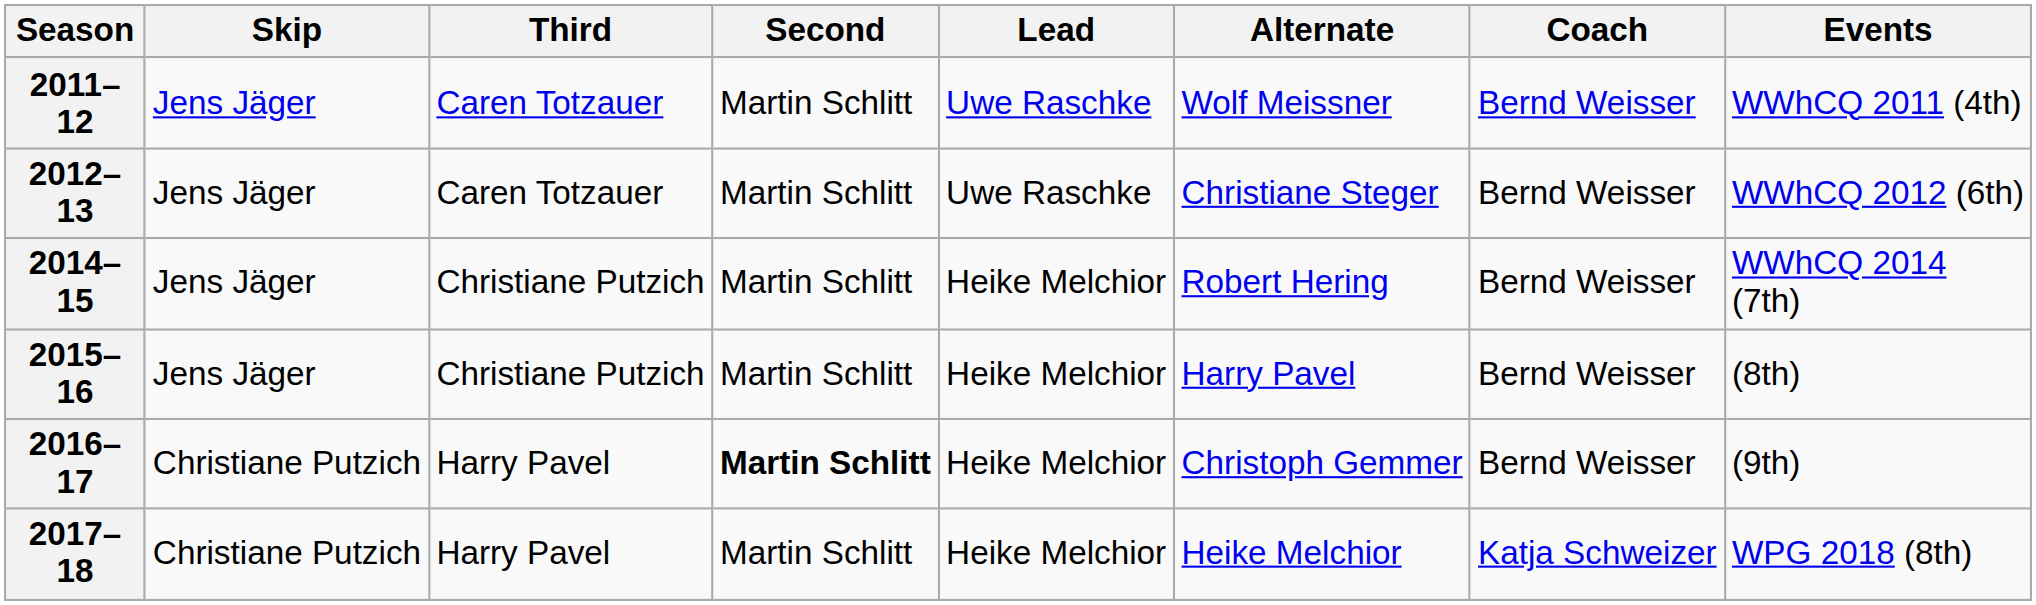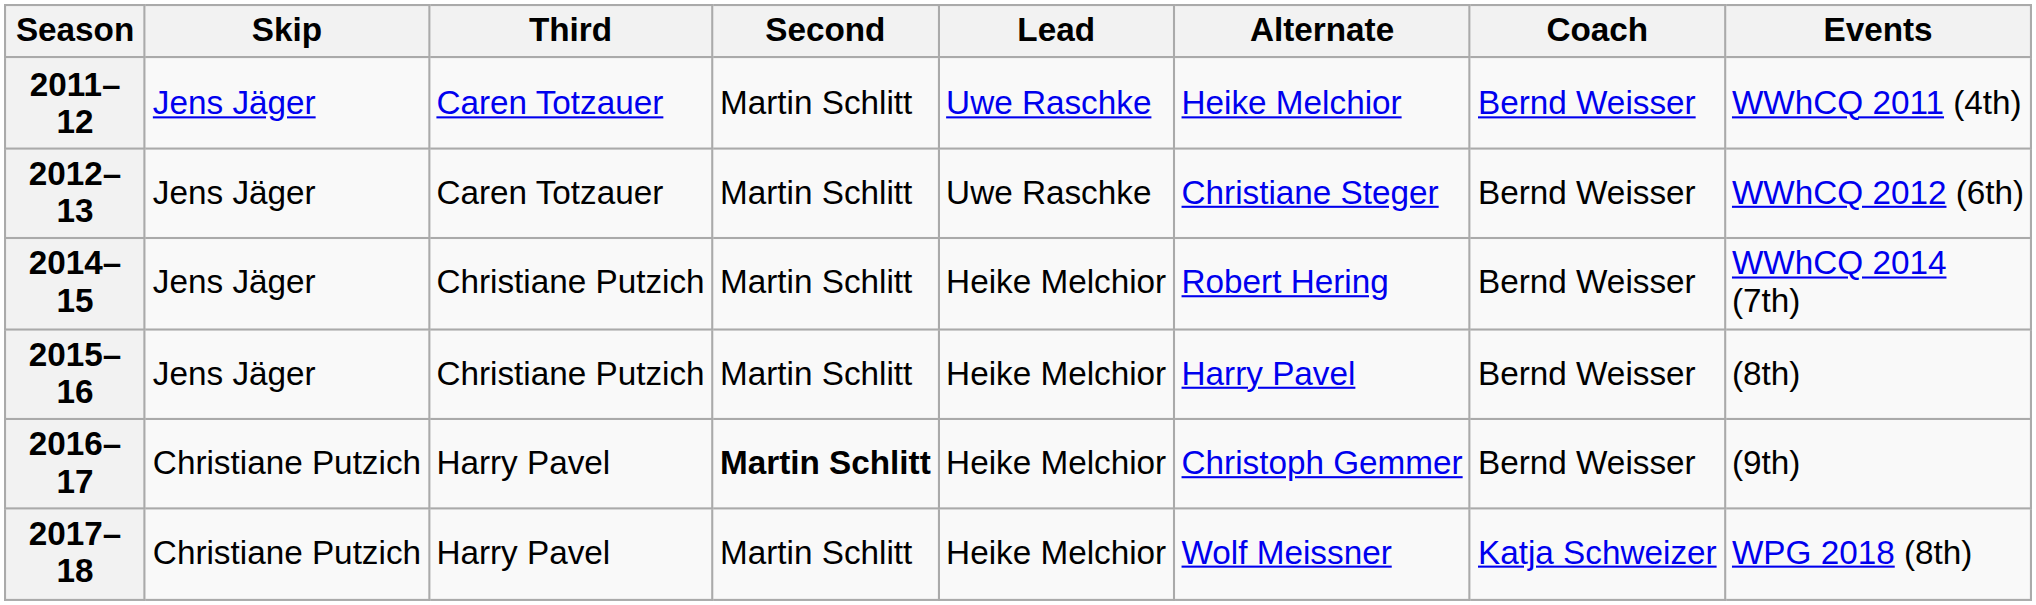2011–12 | Alternate: Wolf Meissner -> Heike Melchior
2017–18 | Alternate: Heike Melchior -> Wolf Meissner
